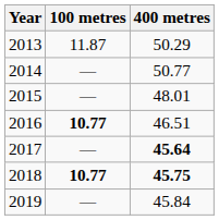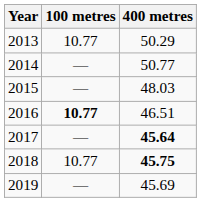2013 | 100 metres: 11.87 -> 10.77
2015 | 400 metres: 48.01 -> 48.03
2018 | 100 metres: bold -> normal
2019 | 400 metres: 45.84 -> 45.69
